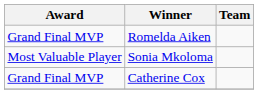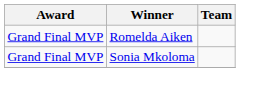Sonia Mkoloma | Award: Most Valuable Player -> Grand Final MVP
- row: Grand Final MVP | Catherine Cox
